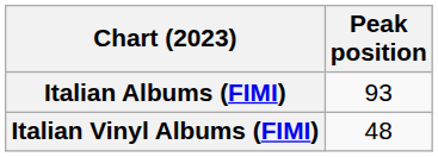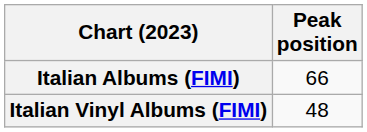Italian Albums (FIMI) | Peak position: 93 -> 66
